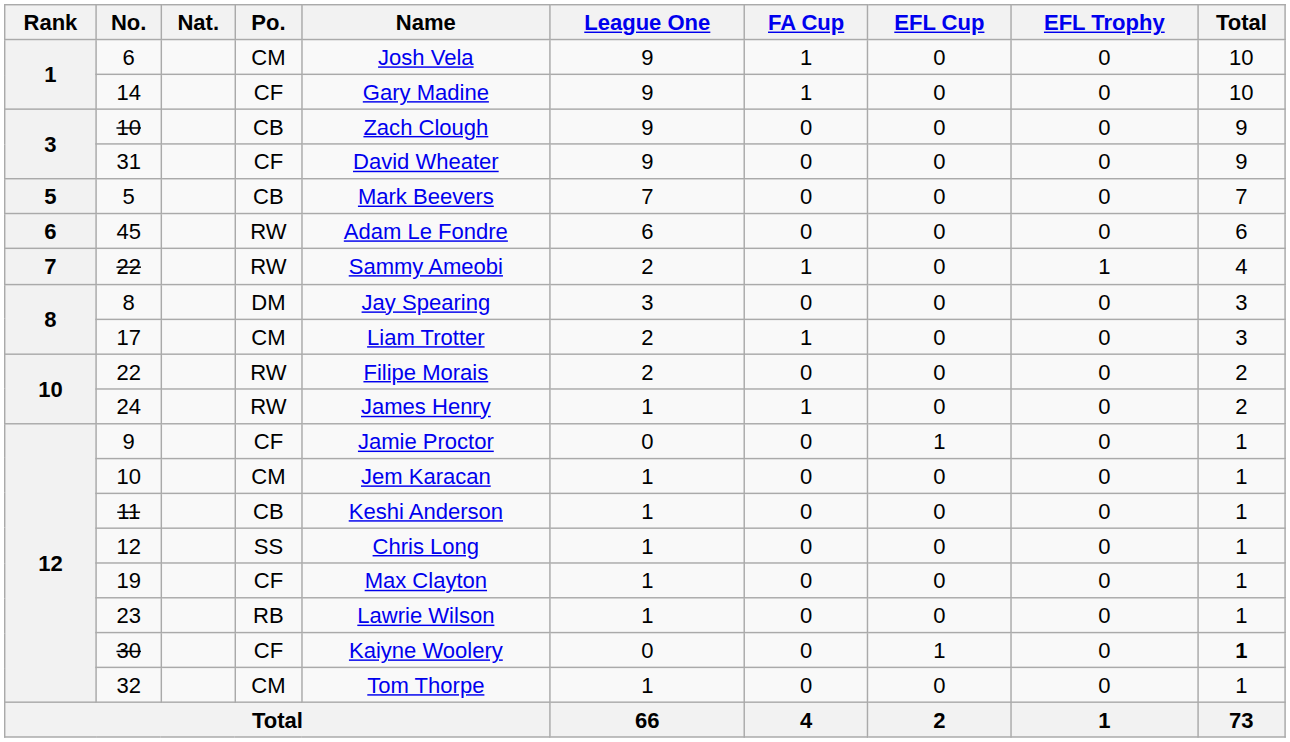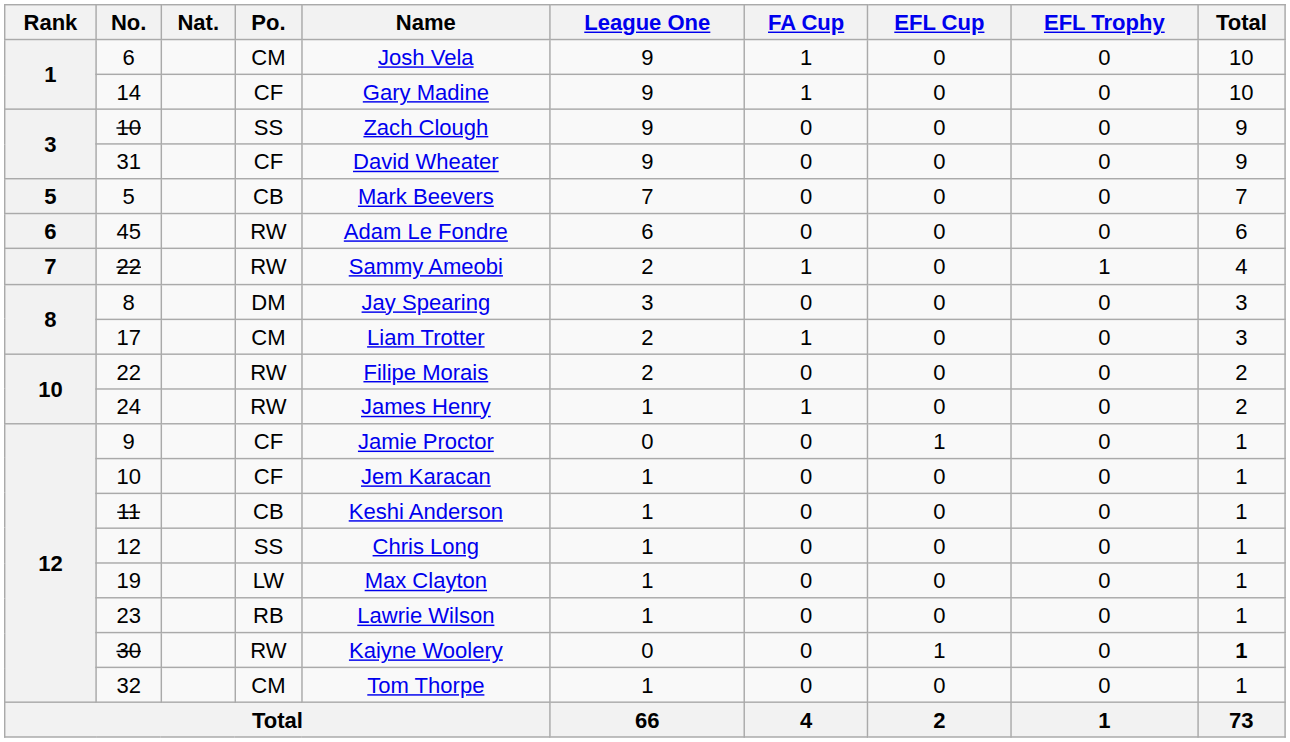3 / 10 | Po.: CB -> SS
12 / 10 | Po.: CM -> CF
19 | Po.: CF -> LW
30 | Po.: CF -> RW
